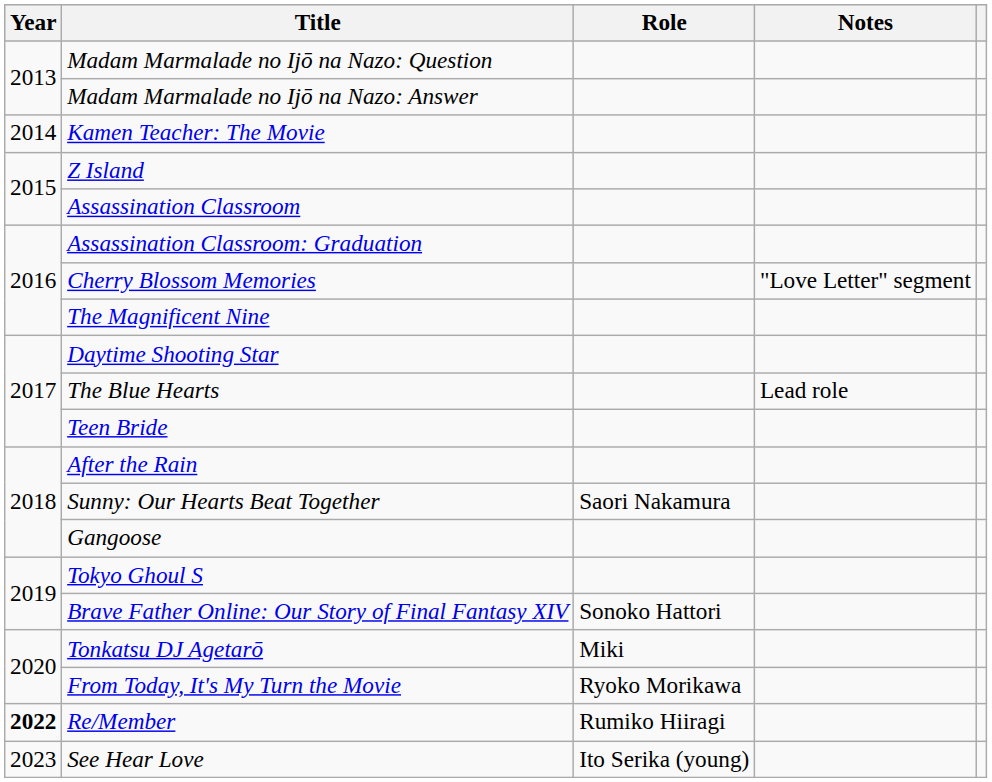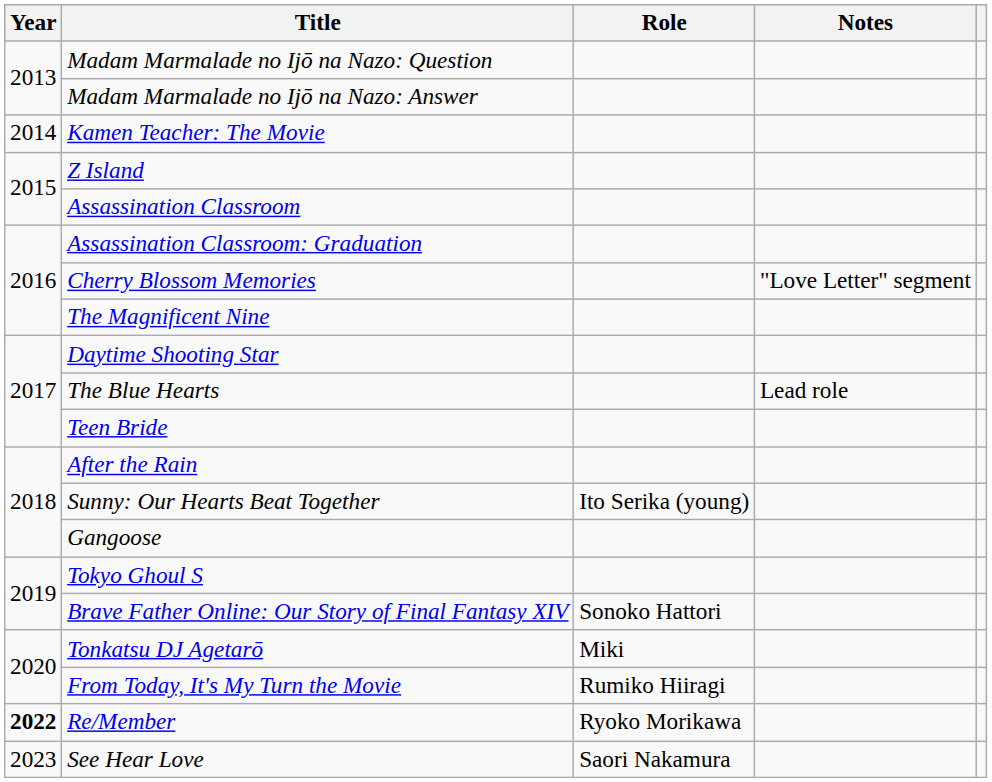Sunny: Our Hearts Beat Together | Role: Saori Nakamura -> Ito Serika (young)
From Today, It's My Turn the Movie | Role: Ryoko Morikawa -> Rumiko Hiiragi
Re/Member | Role: Rumiko Hiiragi -> Ryoko Morikawa
See Hear Love | Role: Ito Serika (young) -> Saori Nakamura
